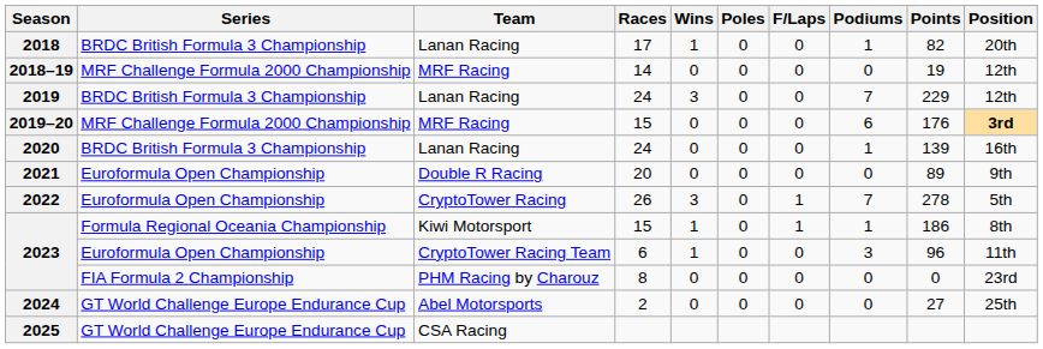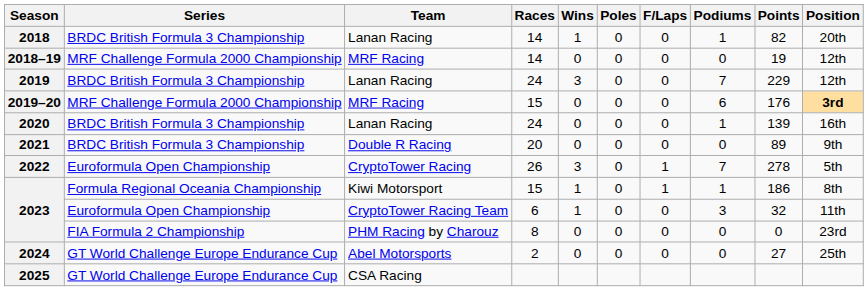2018 | Races: 17 -> 14
2021 | Series: Euroformula Open Championship -> BRDC British Formula 3 Championship
2023 / CryptoTower Racing Team | Points: 96 -> 32
